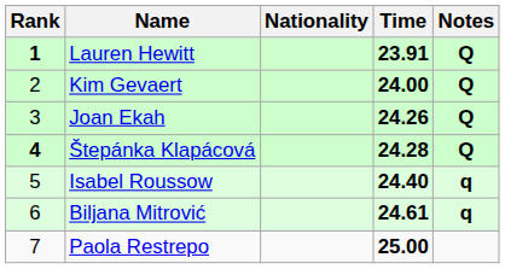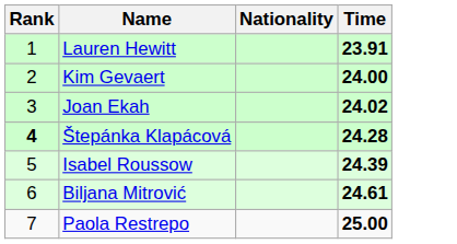- column: Notes | Q | Q | Q | Q | q | q
Lauren Hewitt | Rank: bold -> normal
Joan Ekah | Time: 24.26 -> 24.02
Isabel Roussow | Time: 24.40 -> 24.39
